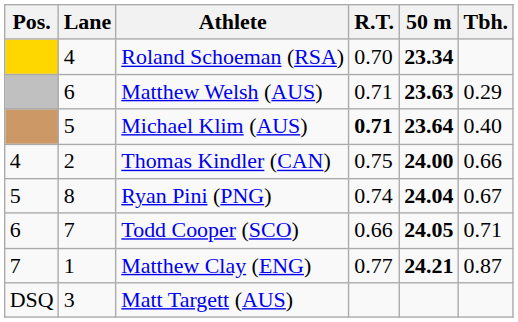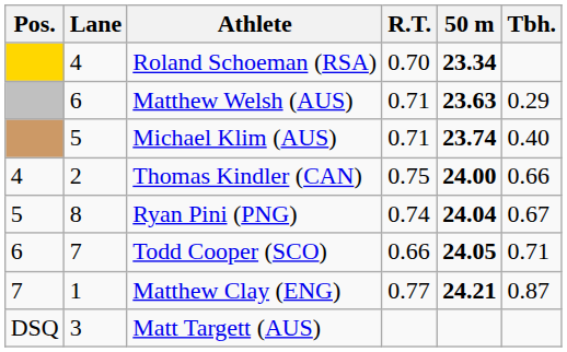Michael Klim (AUS) | R.T.: bold -> normal
Michael Klim (AUS) | 50 m: 23.64 -> 23.74
